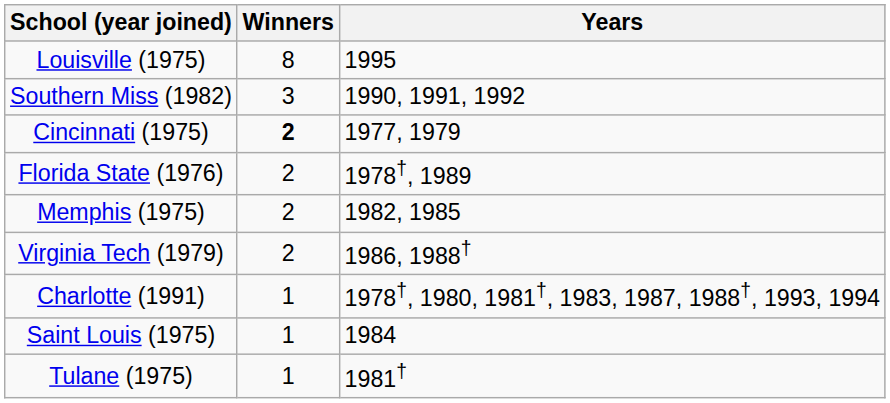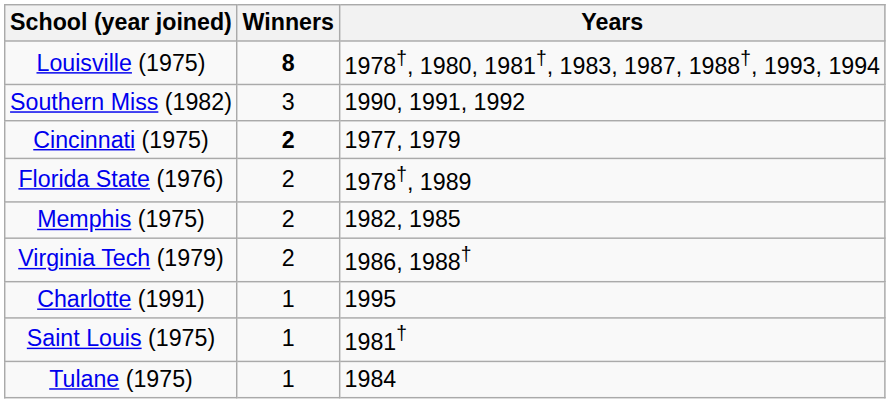Louisville (1975) | Winners: normal -> bold
Louisville (1975) | Years: 1995 -> 1978†, 1980, 1981†, 1983, 1987, 1988†, 1993, 1994
Charlotte (1991) | Years: 1978†, 1980, 1981†, 1983, 1987, 1988†, 1993, 1994 -> 1995
Saint Louis (1975) | Years: 1984 -> 1981†
Tulane (1975) | Years: 1981† -> 1984
